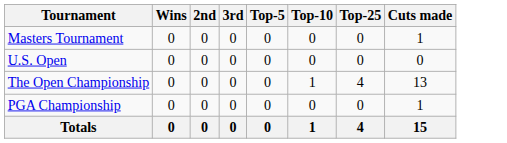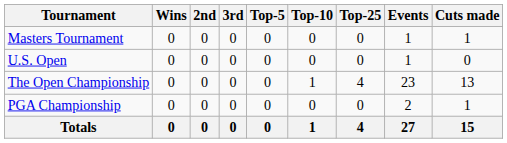+ column: Events | 1 | 1 | 23 | 2 | 27
